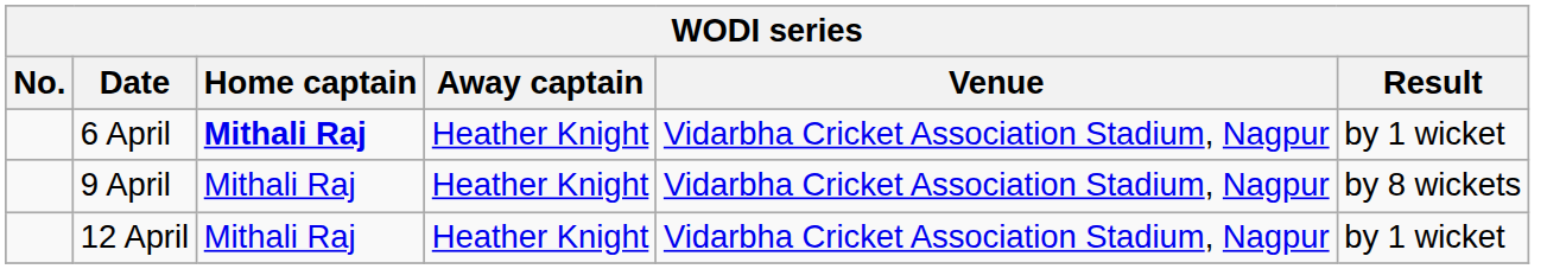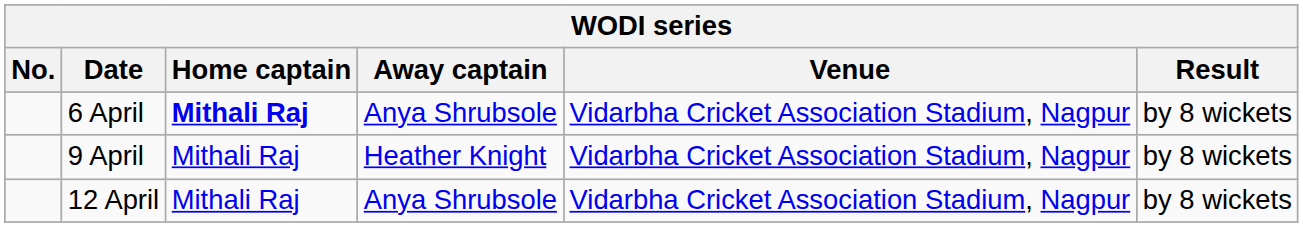6 April | Away captain: Heather Knight -> Anya Shrubsole
6 April | Result: by 1 wicket -> by 8 wickets
12 April | Away captain: Heather Knight -> Anya Shrubsole
12 April | Result: by 1 wicket -> by 8 wickets
